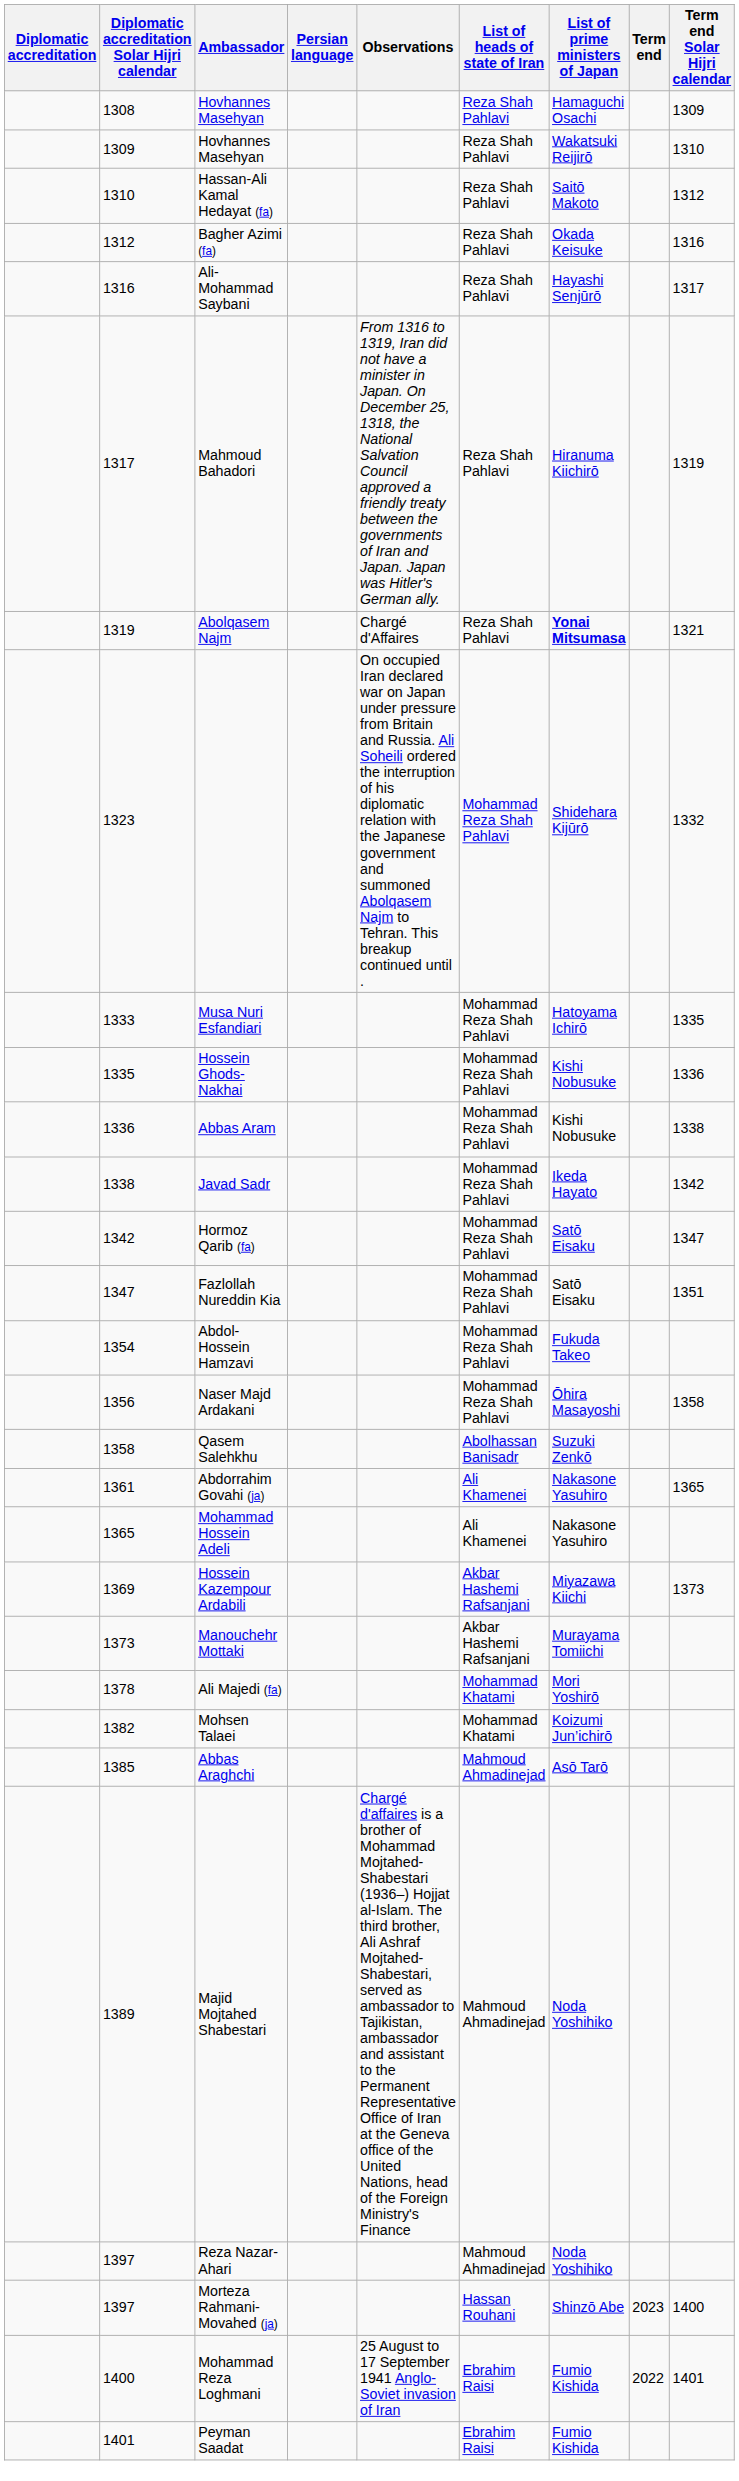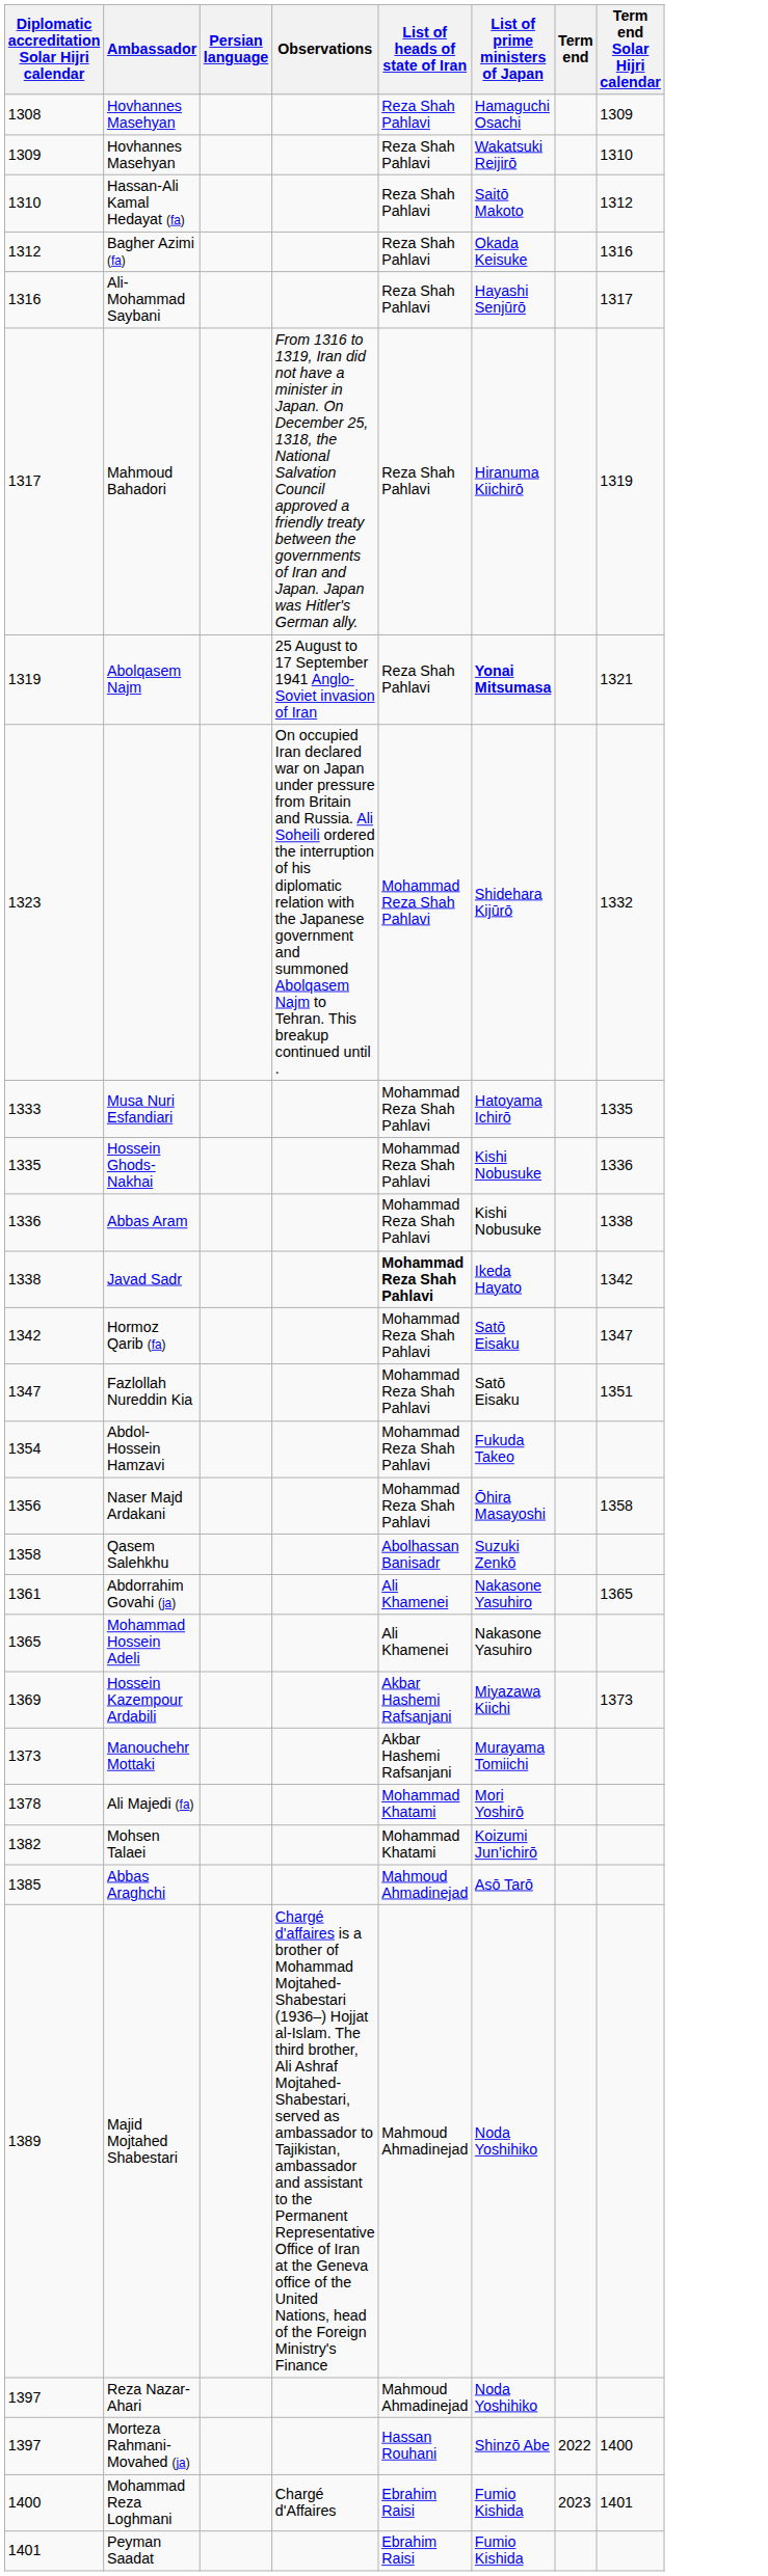- column: Diplomatic accreditation
Abolqasem Najm | Observations: Chargé d'Affaires -> 25 August to 17 September 1941 Anglo-Soviet invasion of Iran
Javad Sadr | List of heads of state of Iran: normal -> bold
Morteza Rahmani-Movahed (ja) | Term end: 2023 -> 2022
Mohammad Reza Loghmani | Observations: 25 August to 17 September 1941 Anglo-Soviet invasion of Iran -> Chargé d'Affaires
Mohammad Reza Loghmani | Term end: 2022 -> 2023
